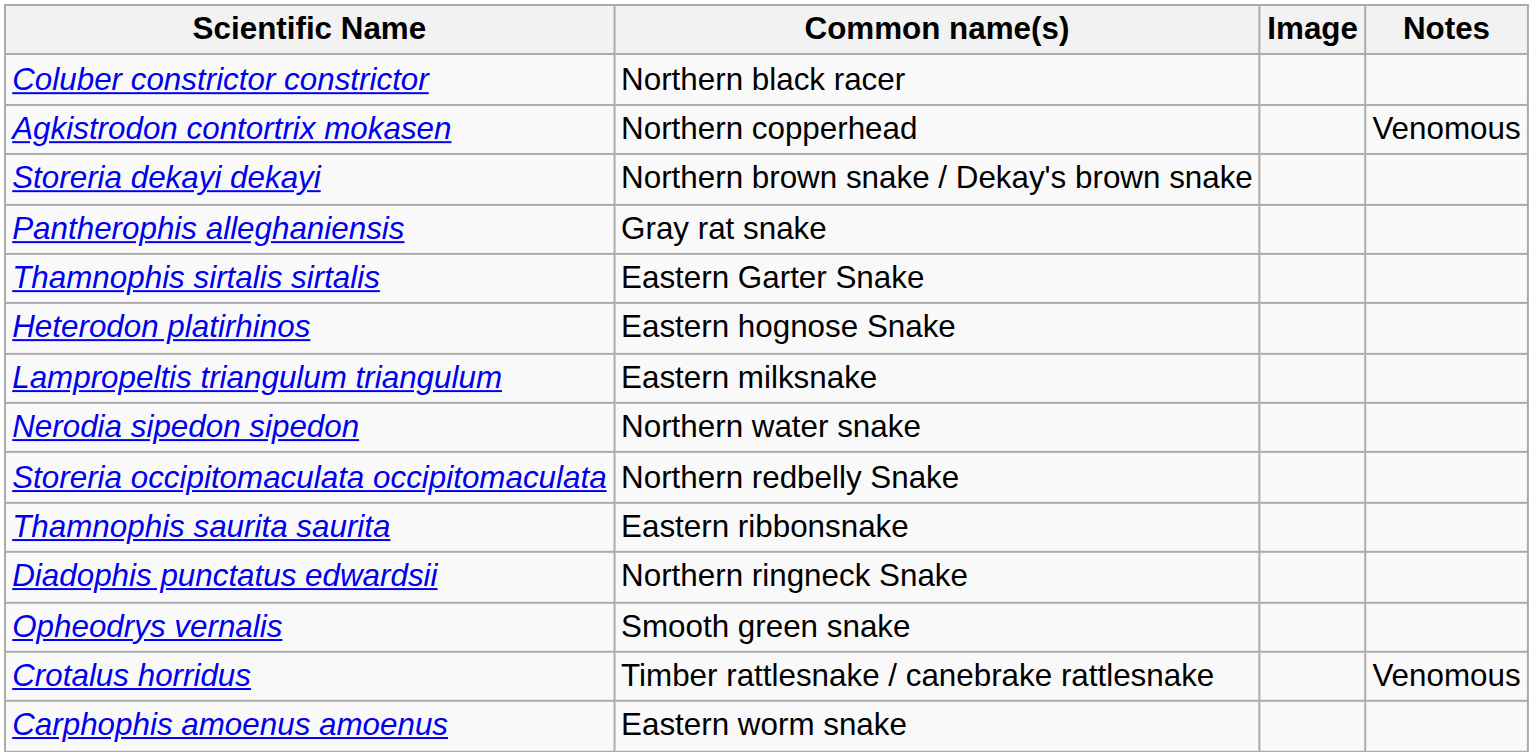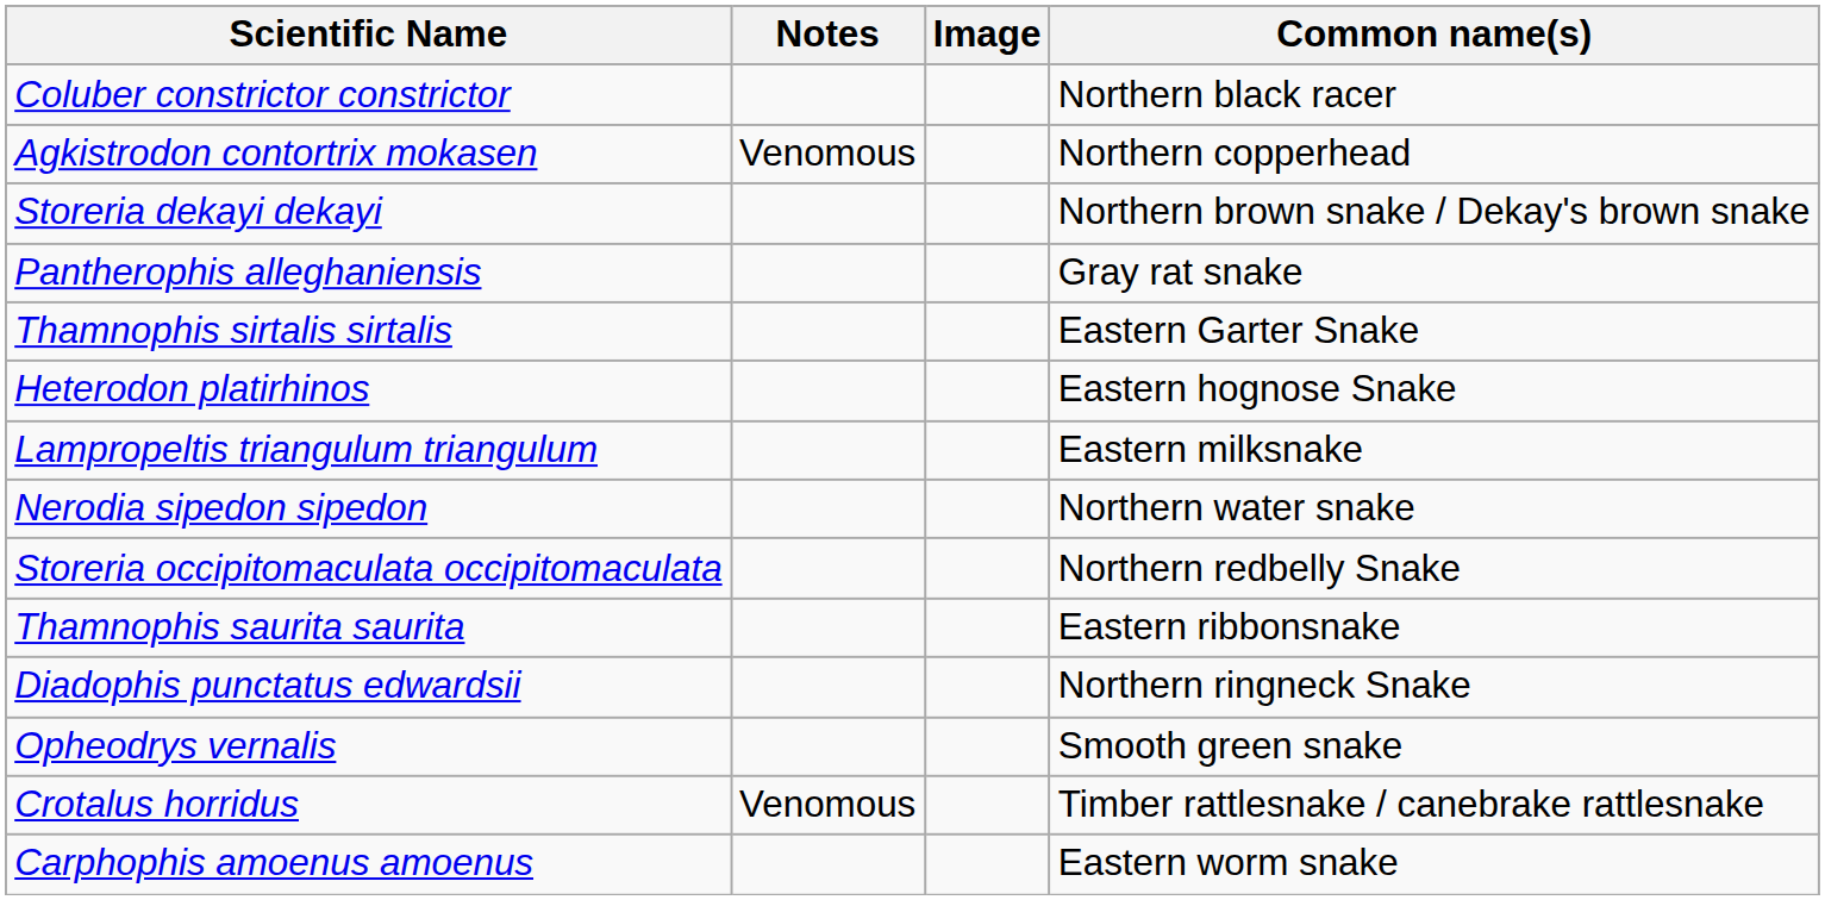columns swapped: Common name(s) <-> Notes
